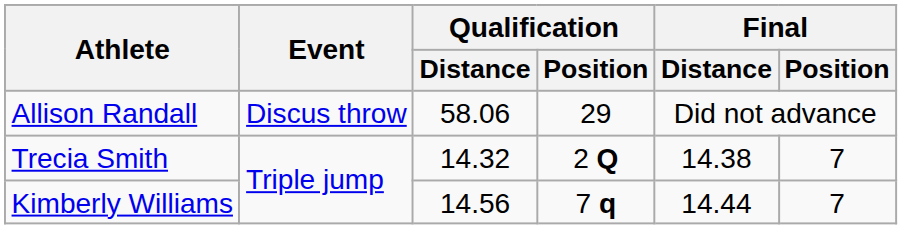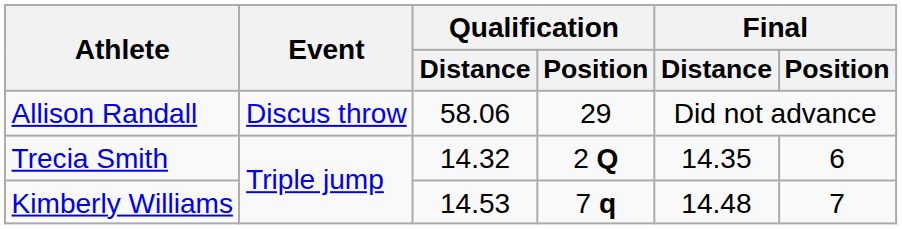Trecia Smith | Final / Distance: 14.38 -> 14.35
Trecia Smith | Final / Position: 7 -> 6
Kimberly Williams | Qualification / Distance: 14.56 -> 14.53
Kimberly Williams | Final / Distance: 14.44 -> 14.48
